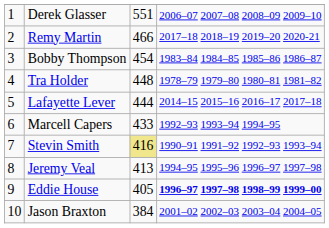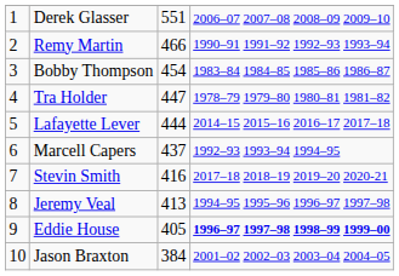Remy Martin | column 4: 2017–18 2018–19 2019–20 2020-21 -> 1990–91 1991–92 1992–93 1993–94
Tra Holder | column 3: 448 -> 447
Marcell Capers | column 3: 433 -> 437
Stevin Smith | column 3: khaki background -> no background
Stevin Smith | column 4: 1990–91 1991–92 1992–93 1993–94 -> 2017–18 2018–19 2019–20 2020-21
